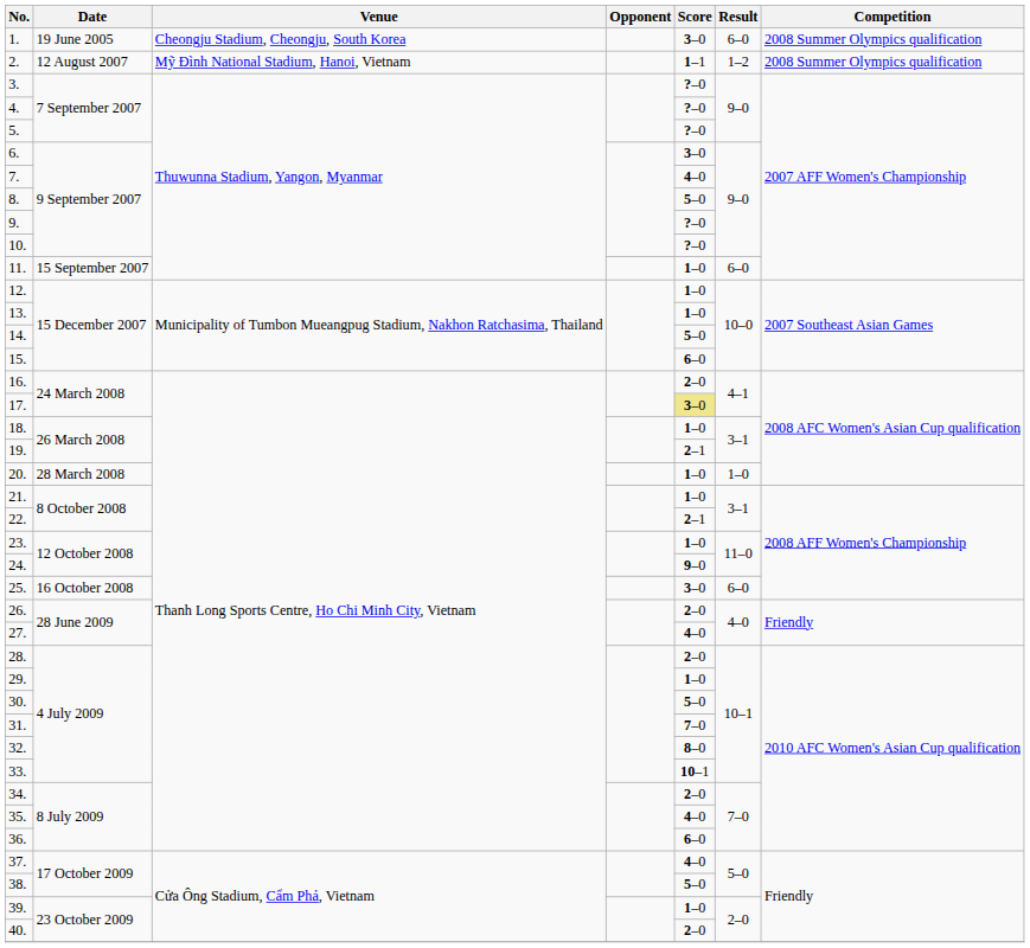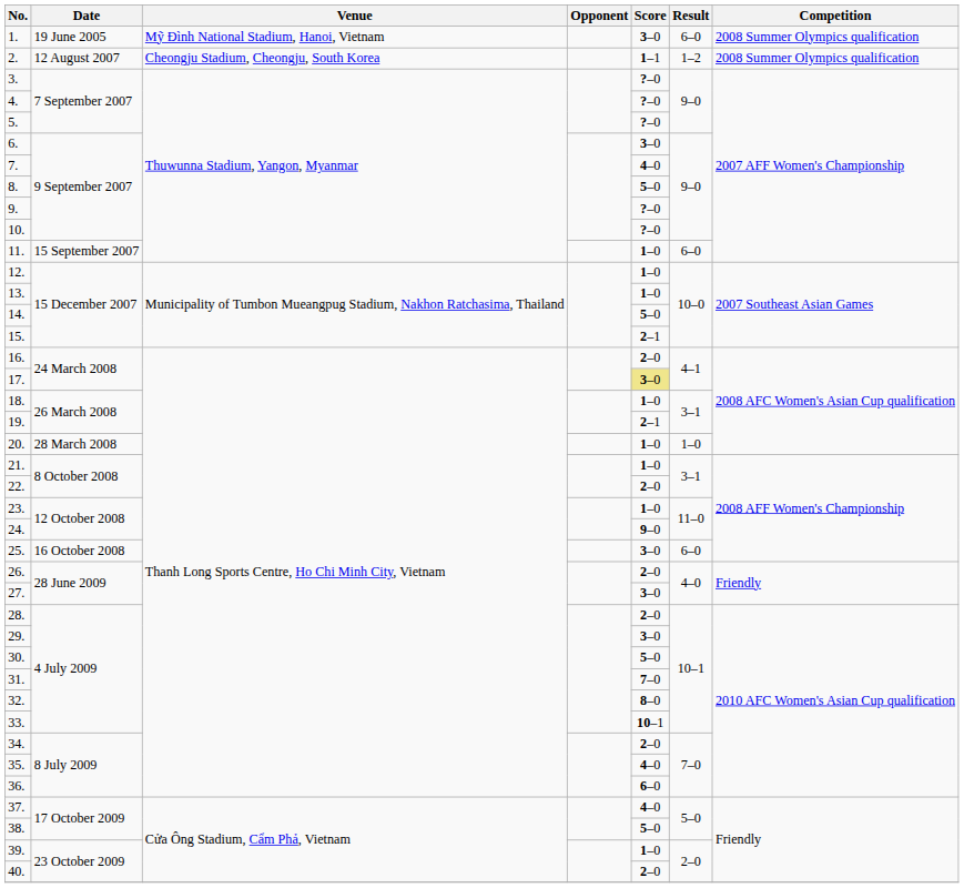1. | Venue: Cheongju Stadium, Cheongju, South Korea -> Mỹ Đình National Stadium, Hanoi, Vietnam
2. | Venue: Mỹ Đình National Stadium, Hanoi, Vietnam -> Cheongju Stadium, Cheongju, South Korea
15. | Score: 6–0 -> 2–1
22. | Score: 2–1 -> 2–0
27. | Score: 4–0 -> 3–0
29. | Score: 1–0 -> 3–0
